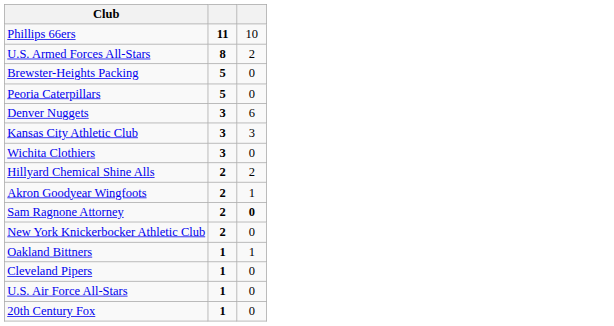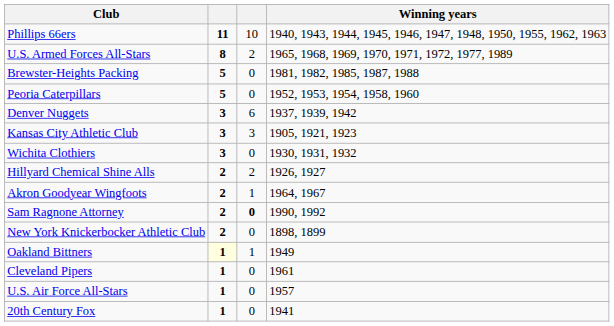+ column: Winning years | 1940, 1943, 1944, 1945, 1946, 1947, 1948, 1950, 1955, 1962, 1963 | 1965, 1968, 1969, 1970, 1971, 1972, 1977, 1989 | 1981, 1982, 1985, 1987, 1988 | 1952, 1953, 1954, 1958, 1960 | 1937, 1939, 1942 | 1905, 1921, 1923 | 1930, 1931, 1932 | 1926, 1927 | 1964, 1967 | 1990, 1992 | 1898, 1899 | 1949 | 1961 | 1957 | 1941
Oakland Bittners | column 2: no background -> lightyellow background
